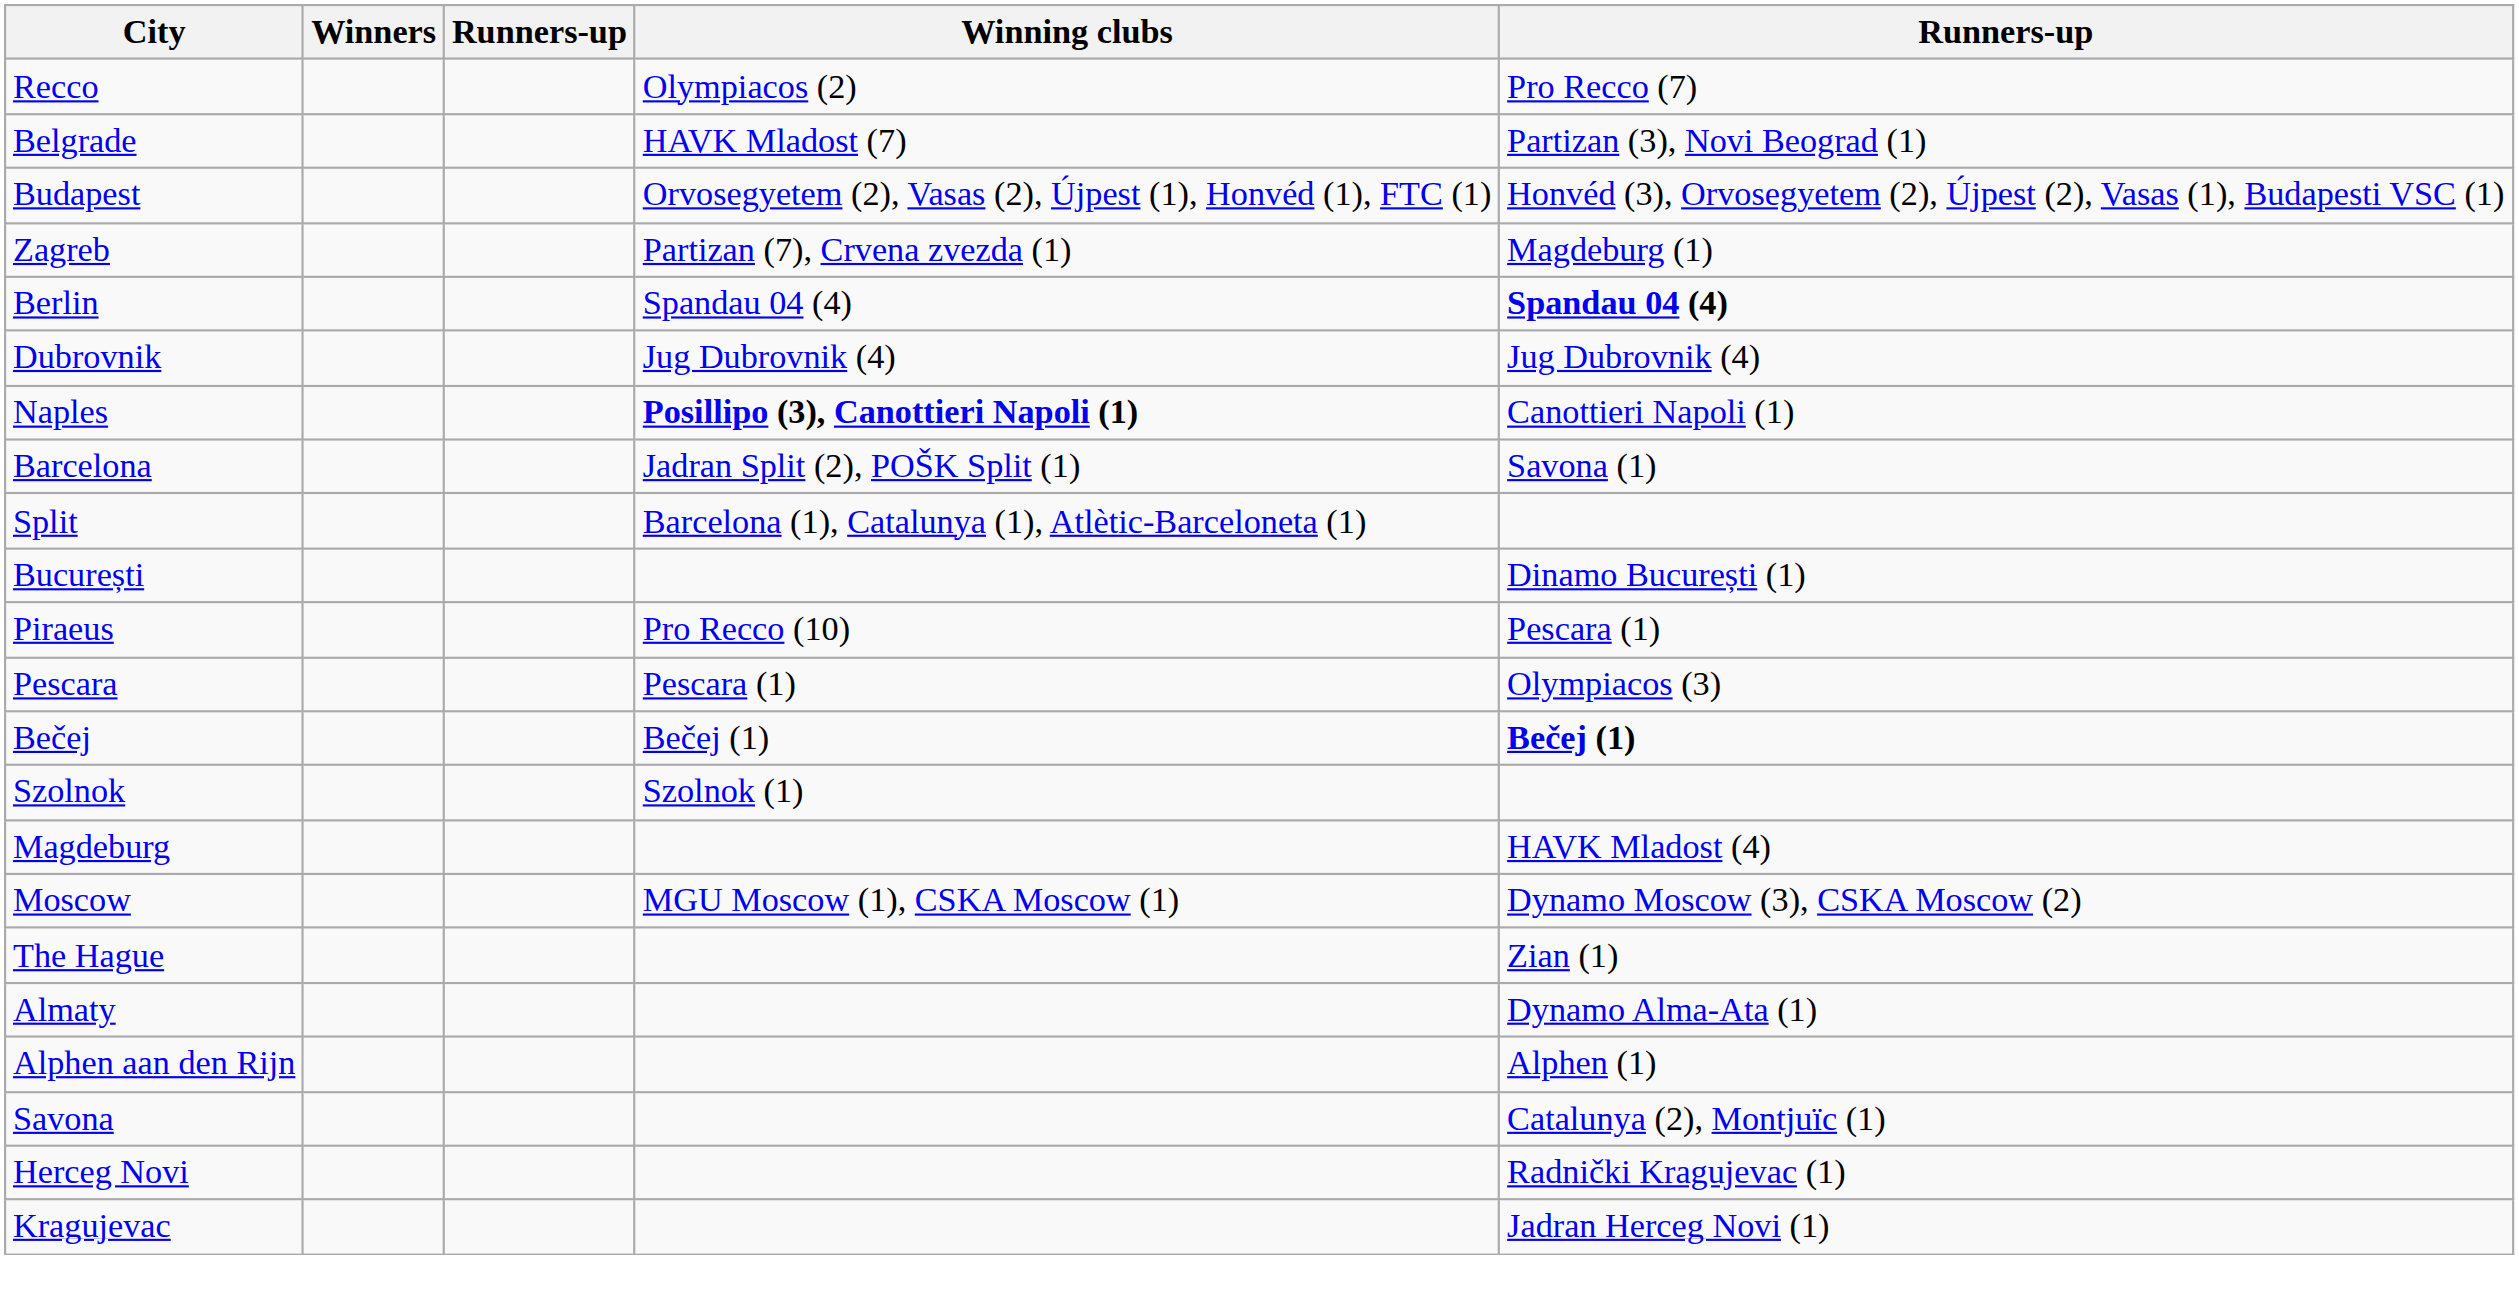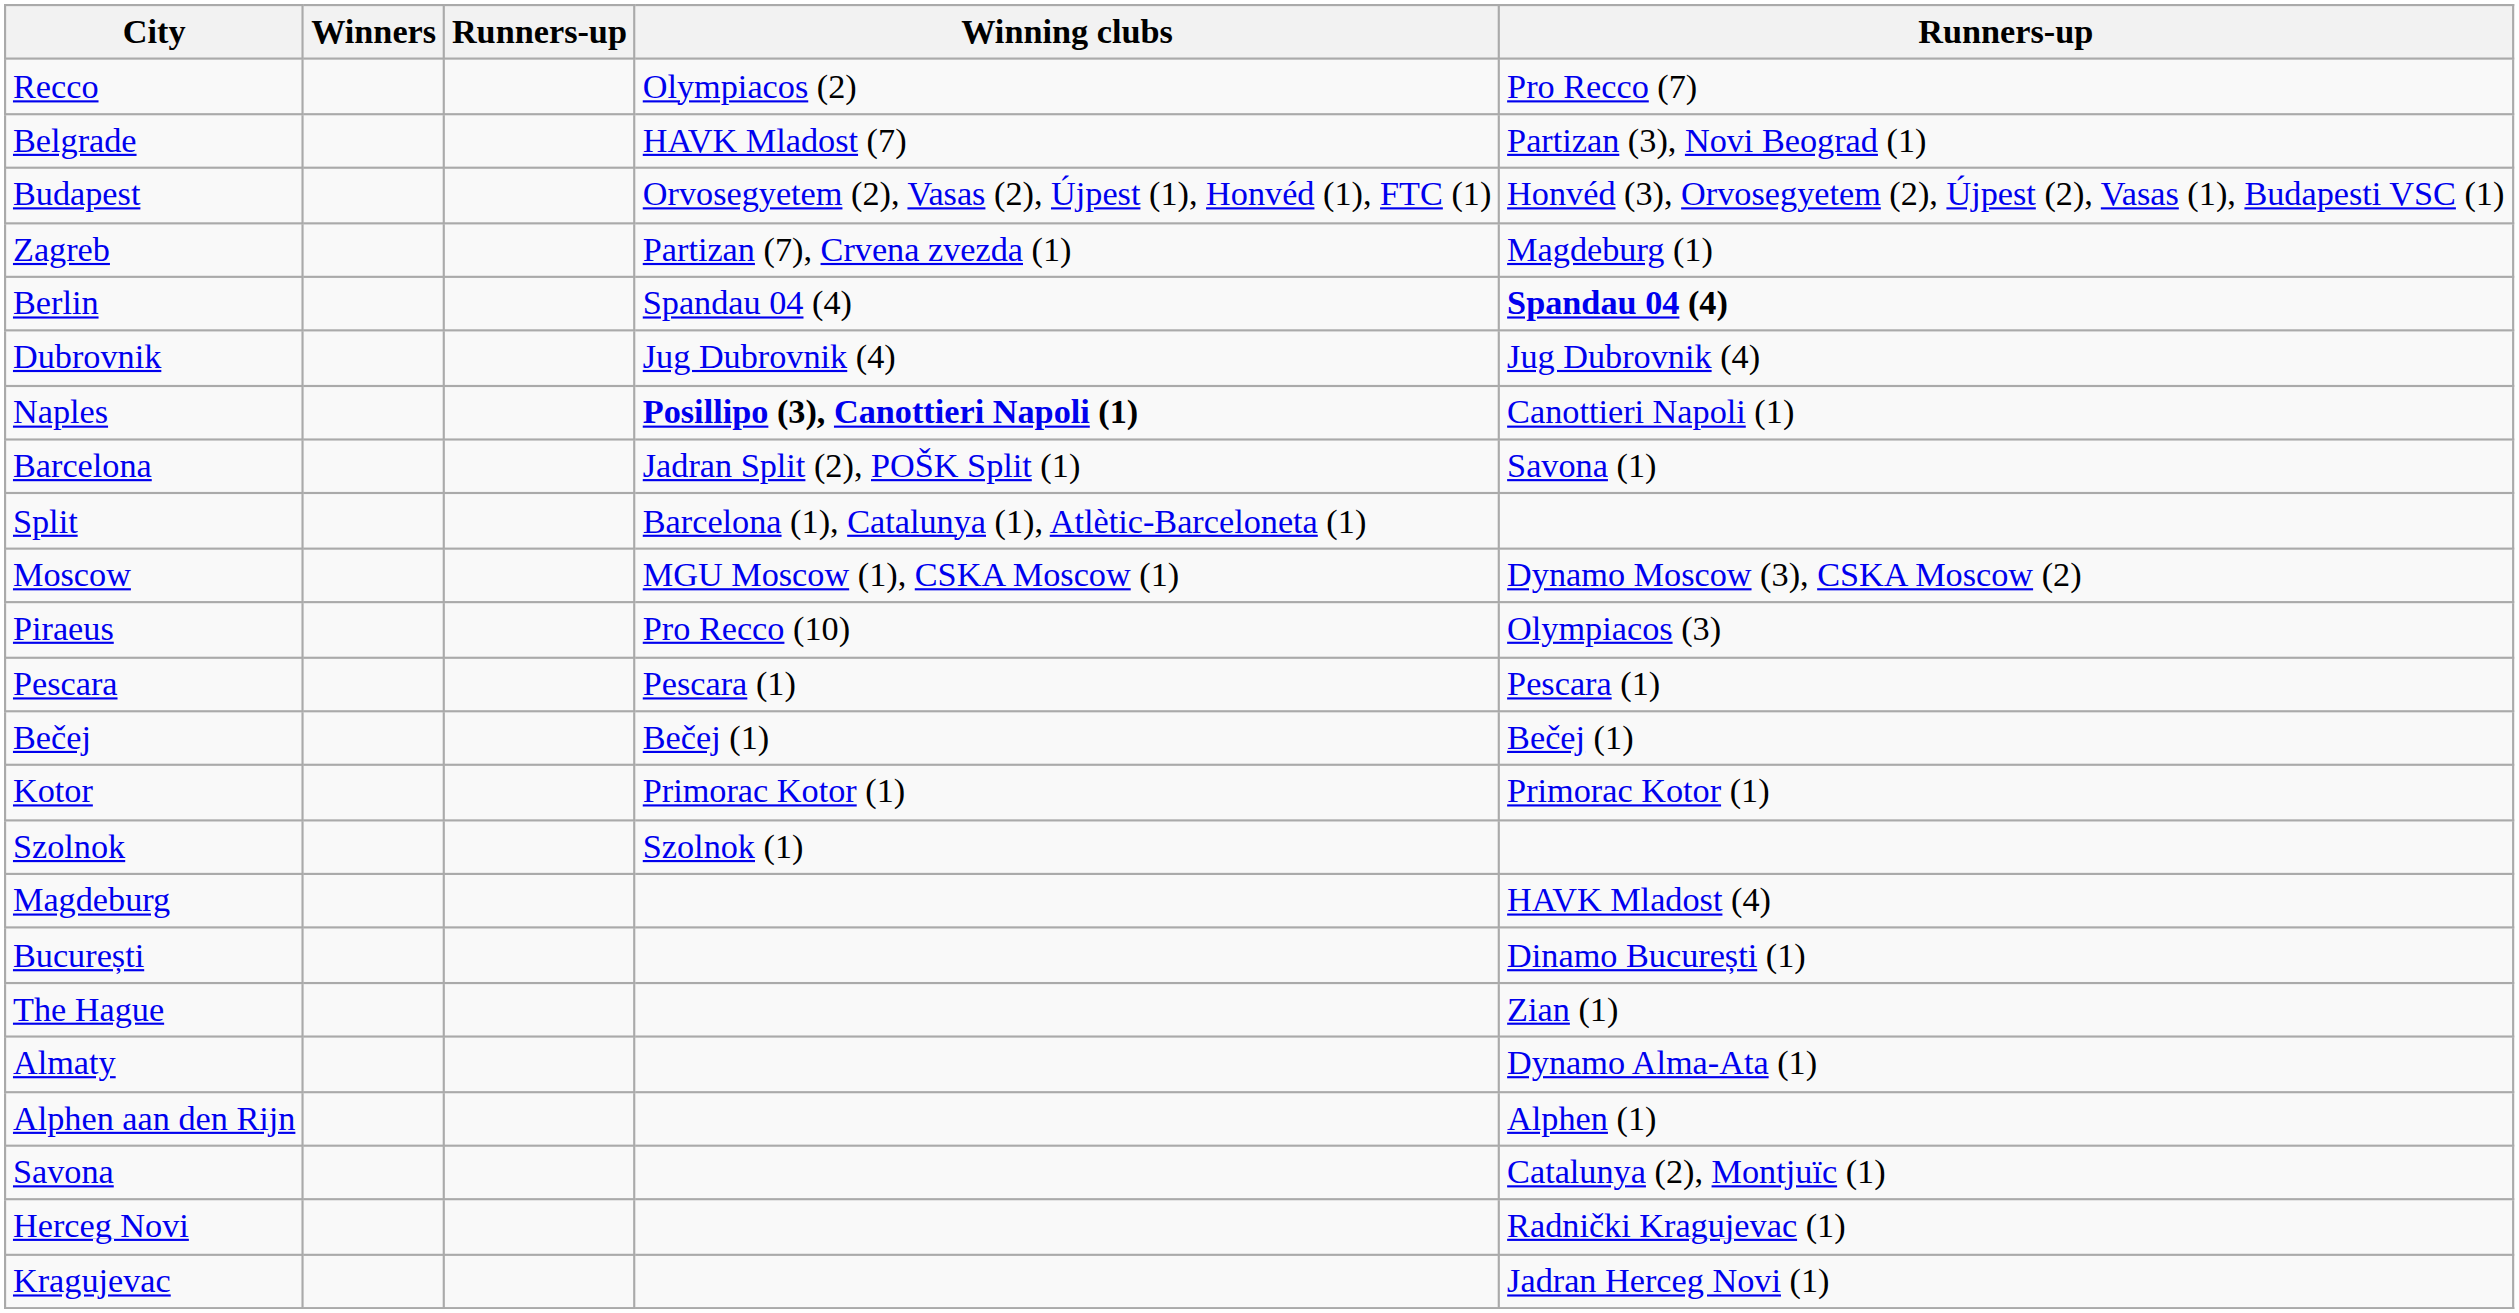rows swapped: Moscow <-> București
Piraeus | column 5: Pescara (1) -> Olympiacos (3)
Pescara | column 5: Olympiacos (3) -> Pescara (1)
Bečej | column 5: bold -> normal
+ row: Kotor | Primorac Kotor (1) | Primorac Kotor (1)
